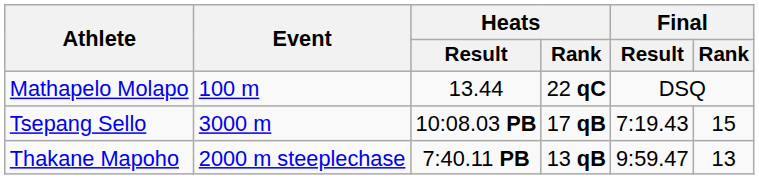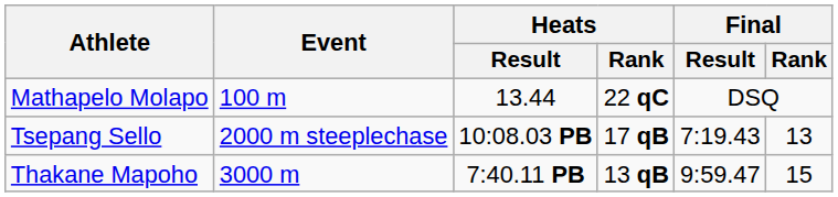Tsepang Sello | Event: 3000 m -> 2000 m steeplechase
Tsepang Sello | Final / Rank: 15 -> 13
Thakane Mapoho | Event: 2000 m steeplechase -> 3000 m
Thakane Mapoho | Final / Rank: 13 -> 15
